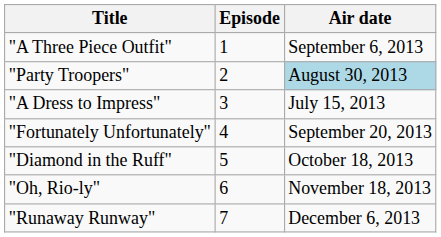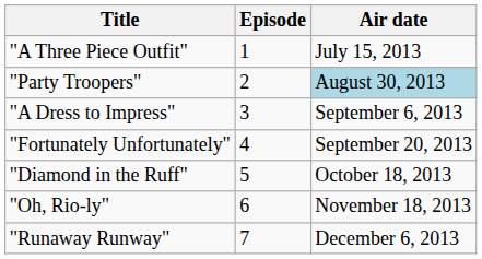"A Three Piece Outfit" | Air date: September 6, 2013 -> July 15, 2013
"A Dress to Impress" | Air date: July 15, 2013 -> September 6, 2013
